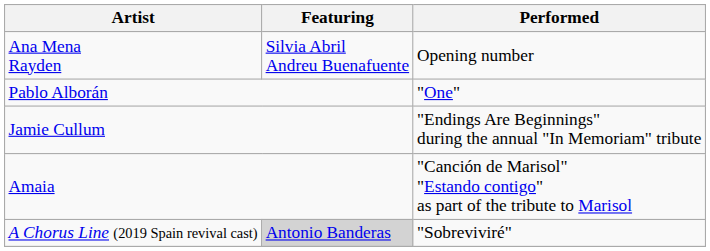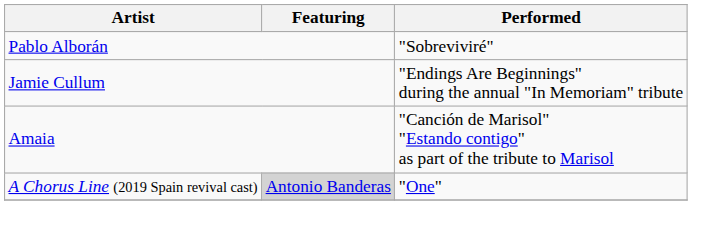- row: Ana Mena Rayden | Silvia Abril Andreu Buenafuente | Opening number
Pablo Alborán | Performed: "One" -> "Sobreviviré"
A Chorus Line (2019 Spain revival cast) | Performed: "Sobreviviré" -> "One"
